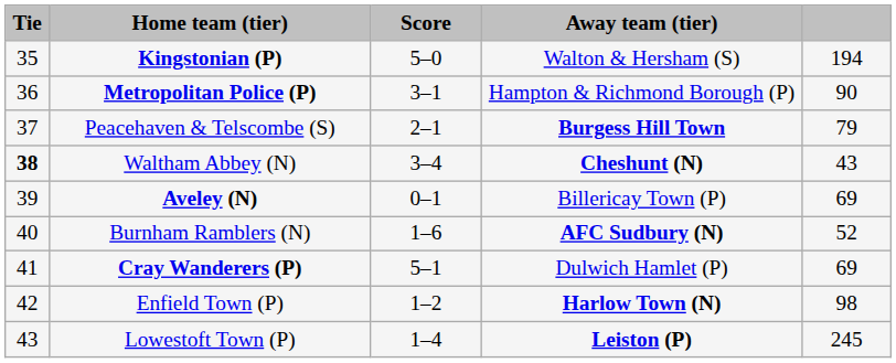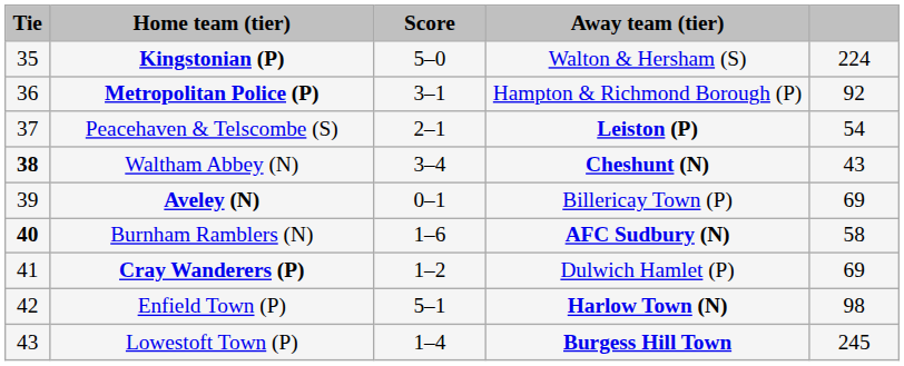Kingstonian (P) | column 5: 194 -> 224
Metropolitan Police (P) | column 5: 90 -> 92
Peacehaven & Telscombe (S) | Away team (tier): Burgess Hill Town -> Leiston (P)
Peacehaven & Telscombe (S) | column 5: 79 -> 54
Burnham Ramblers (N) | Tie: normal -> bold
Burnham Ramblers (N) | column 5: 52 -> 58
Cray Wanderers (P) | Score: 5–1 -> 1–2
Enfield Town (P) | Score: 1–2 -> 5–1
Lowestoft Town (P) | Away team (tier): Leiston (P) -> Burgess Hill Town
